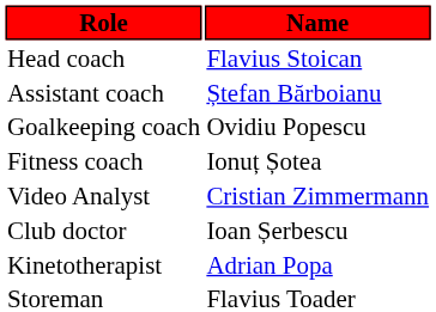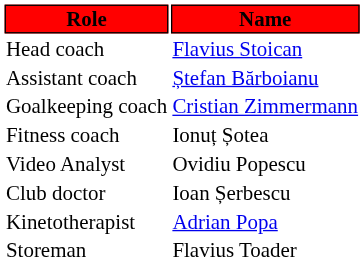Goalkeeping coach | Name: Ovidiu Popescu -> Cristian Zimmermann
Video Analyst | Name: Cristian Zimmermann -> Ovidiu Popescu
